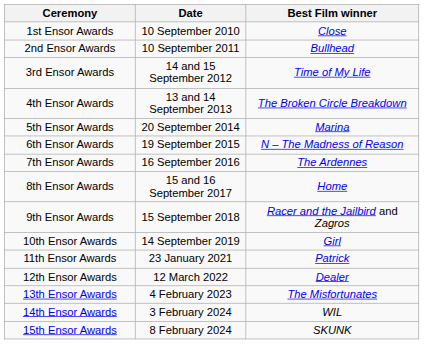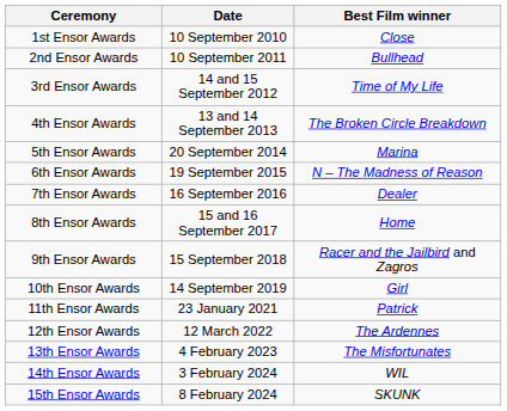7th Ensor Awards | Best Film winner: The Ardennes -> Dealer
12th Ensor Awards | Best Film winner: Dealer -> The Ardennes
